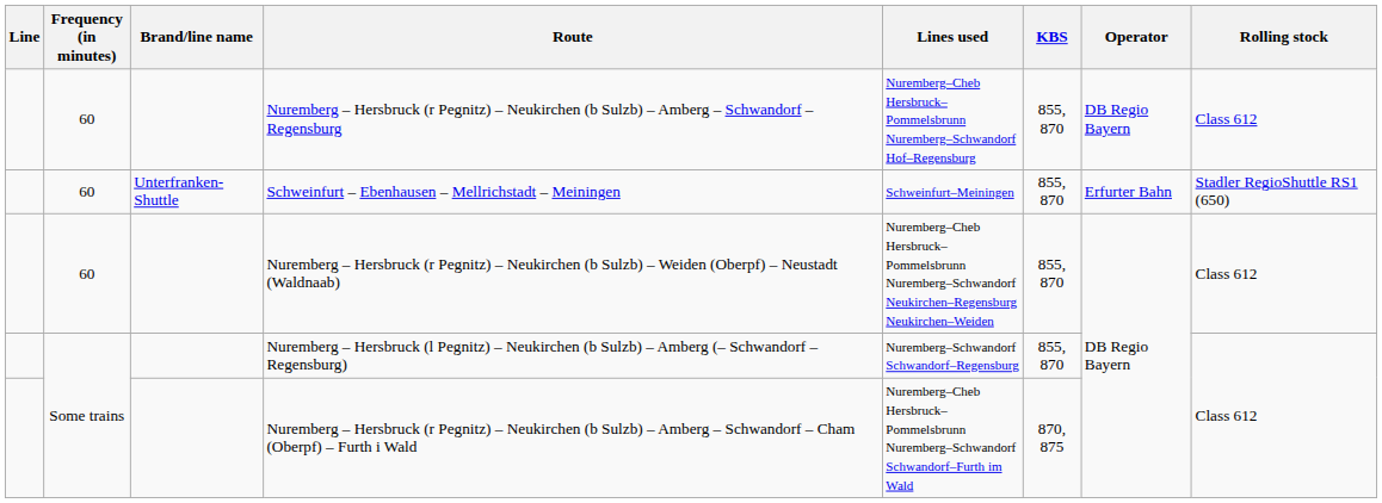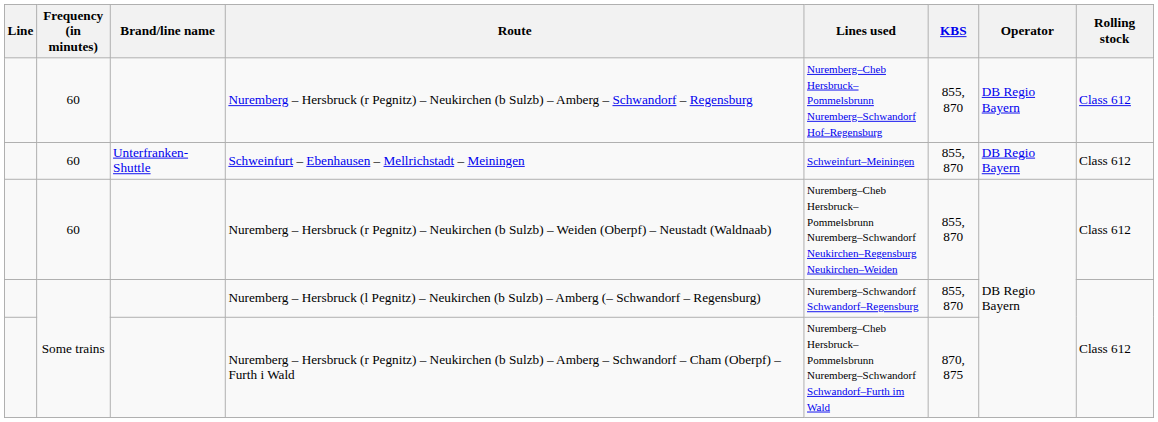Schweinfurt – Ebenhausen – Mellrichstadt – Meiningen | Operator: Erfurter Bahn -> DB Regio Bayern
Schweinfurt – Ebenhausen – Mellrichstadt – Meiningen | Rolling stock: Stadler RegioShuttle RS1 (650) -> Class 612
